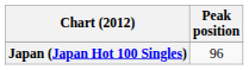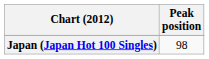Japan (Japan Hot 100 Singles) | Peak position: 96 -> 98
